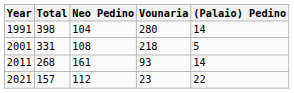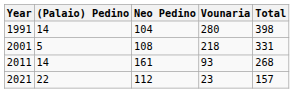columns swapped: (Palaio) Pedino <-> Total
